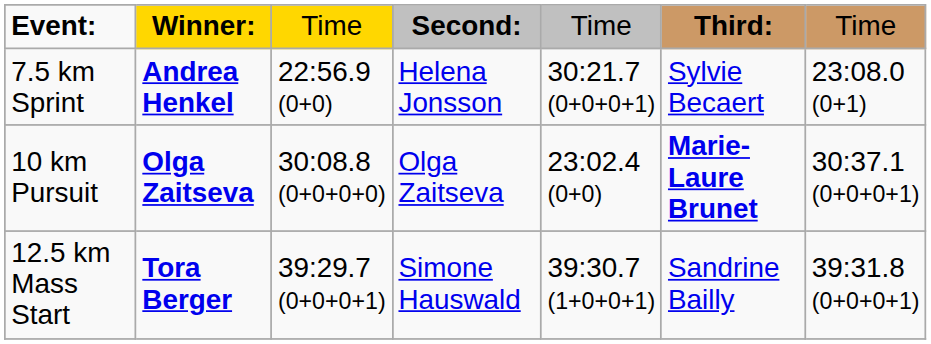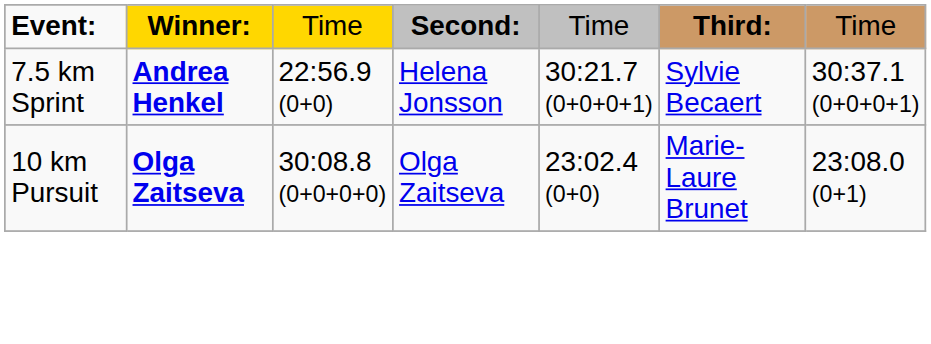7.5 km Sprint | column 7: 23:08.0 (0+1) -> 30:37.1 (0+0+0+1)
10 km Pursuit | column 6: bold -> normal
10 km Pursuit | column 7: 30:37.1 (0+0+0+1) -> 23:08.0 (0+1)
- row: 12.5 km Mass Start | Tora Berger | 39:29.7 (0+0+0+1) | Simone Hauswald | 39:30.7 (1+0+0+1) | Sandrine Bailly | 39:31.8 (0+0+0+1)
